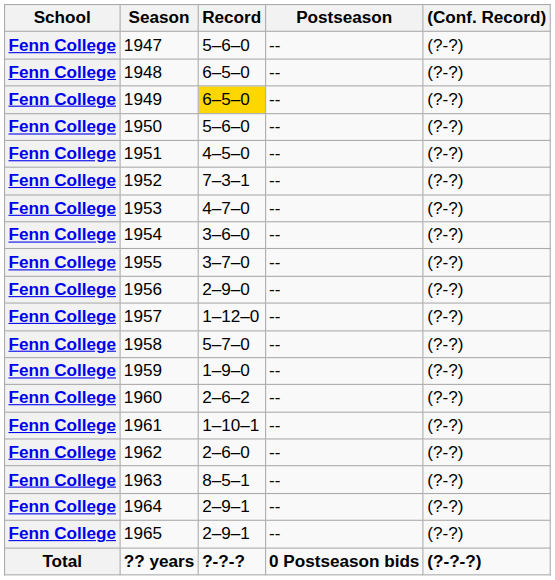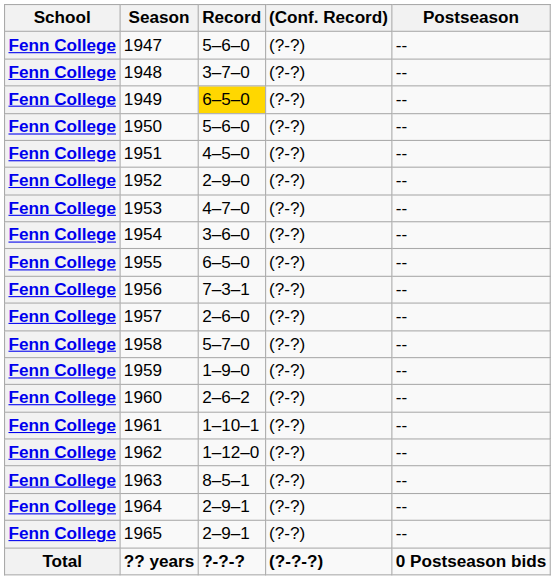columns swapped: (Conf. Record) <-> Postseason
1948 | Record: 6–5–0 -> 3–7–0
1952 | Record: 7–3–1 -> 2–9–0
1955 | Record: 3–7–0 -> 6–5–0
1956 | Record: 2–9–0 -> 7–3–1
1957 | Record: 1–12–0 -> 2–6–0
1962 | Record: 2–6–0 -> 1–12–0
